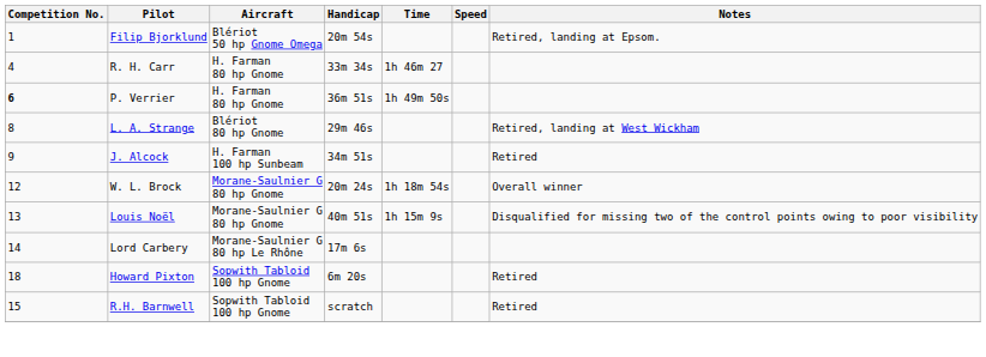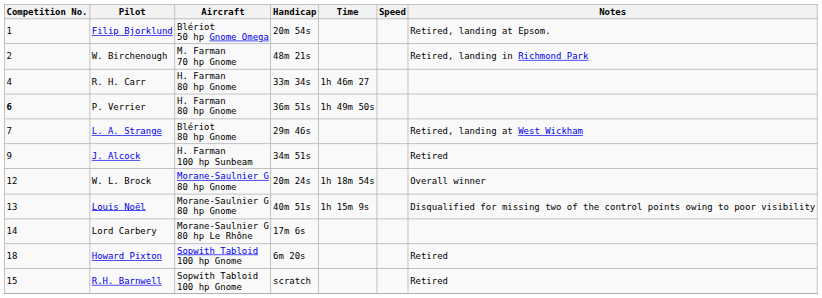+ row: 2 | W. Birchenough | M. Farman 70 hp Gnome | 48m 21s | Retired, landing in Richmond Park
L. A. Strange | Competition No.: 8 -> 7
